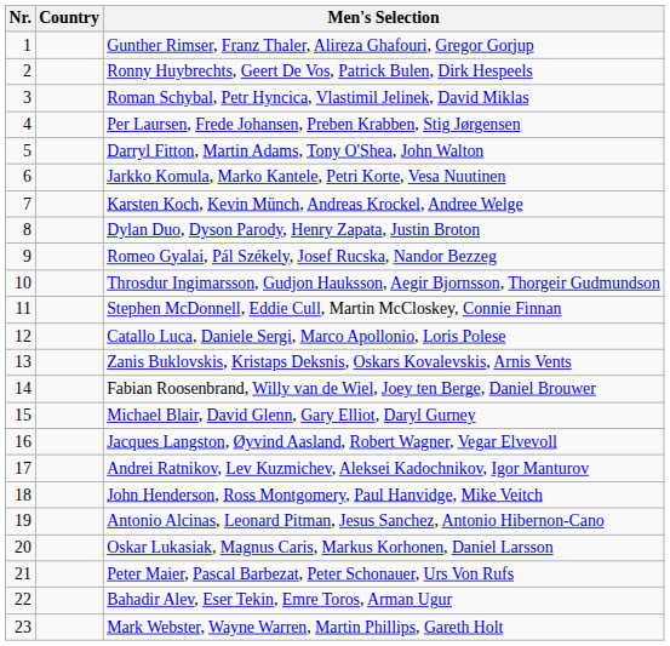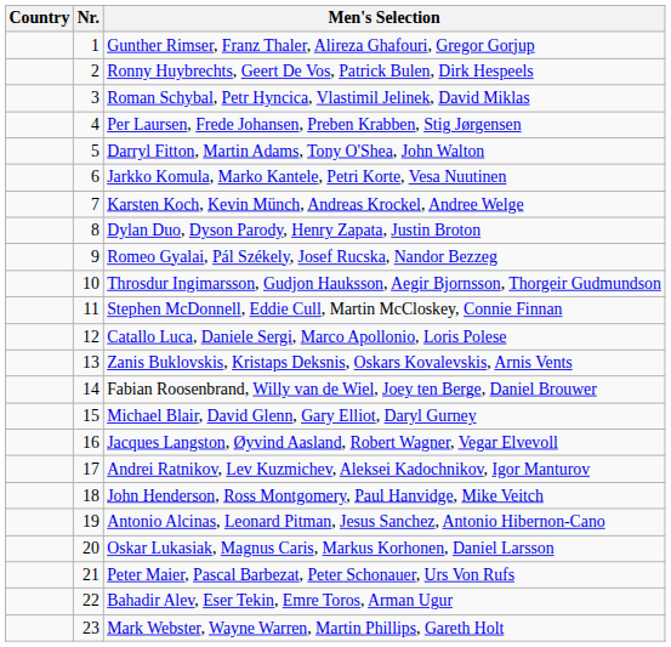columns swapped: Nr. <-> Country
